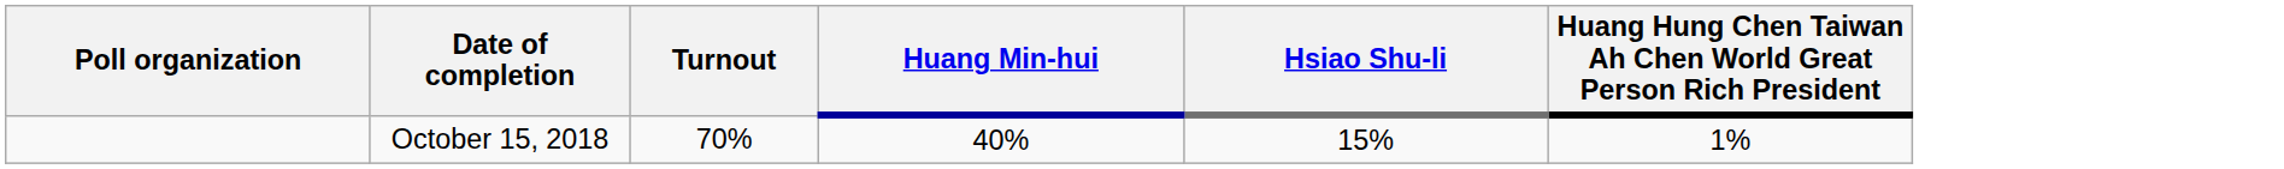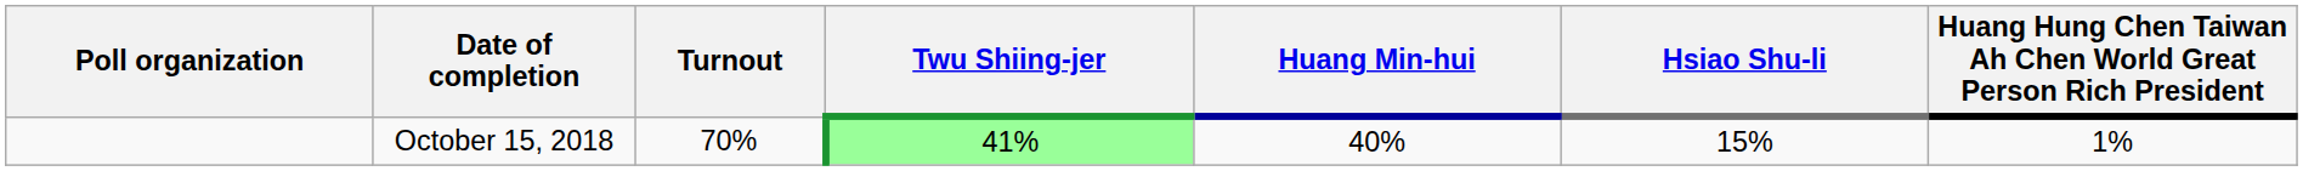+ column: Twu Shiing-jer | 41%
